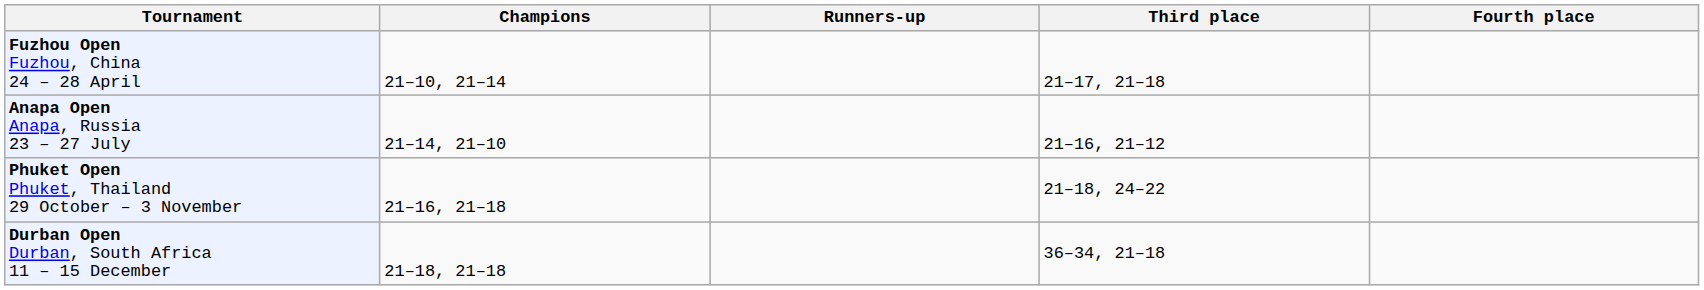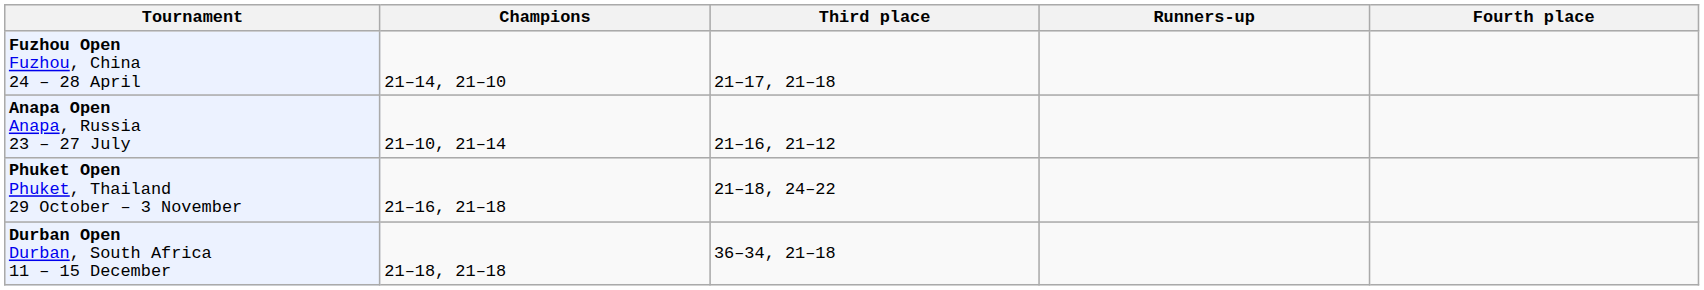columns swapped: Runners-up <-> Third place
Fuzhou Open Fuzhou, China 24 – 28 April | Champions: 21–10, 21–14 -> 21–14, 21–10
Anapa Open Anapa, Russia 23 – 27 July | Champions: 21–14, 21–10 -> 21–10, 21–14
